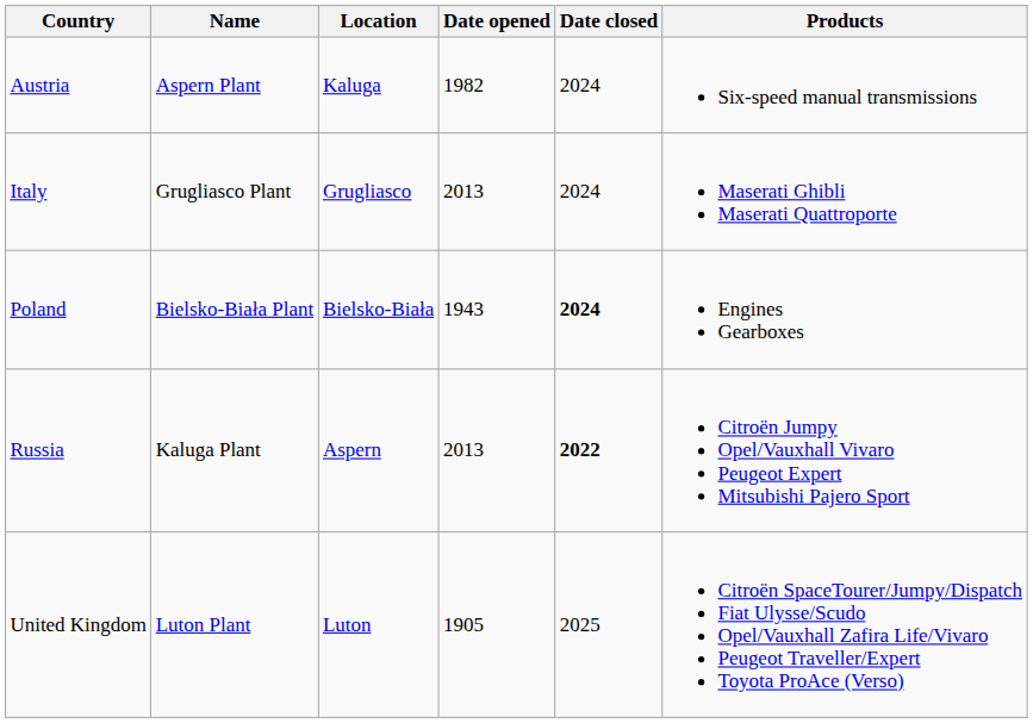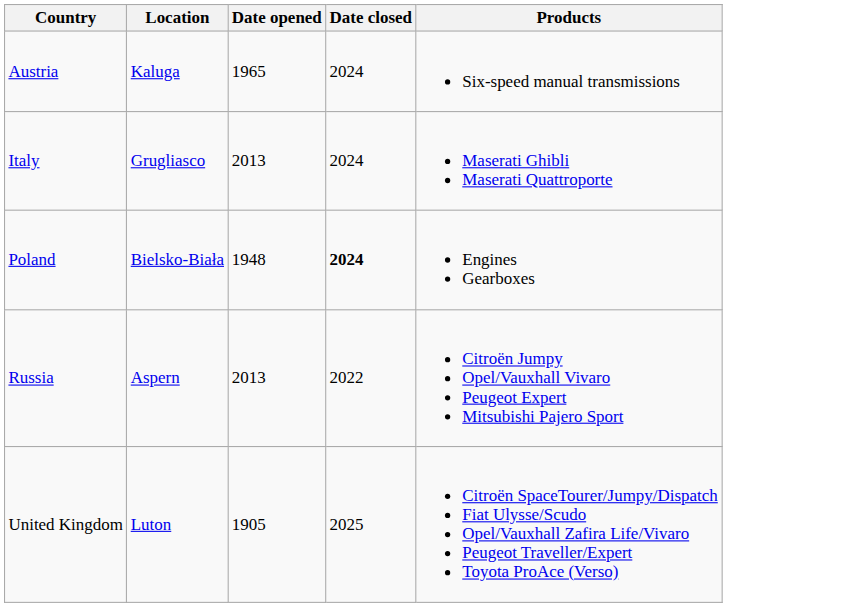- column: Name | Aspern Plant | Grugliasco Plant | Bielsko-Biała Plant | Kaluga Plant | Luton Plant
Austria | Date opened: 1982 -> 1965
Poland | Date opened: 1943 -> 1948
Russia | Date closed: bold -> normal
